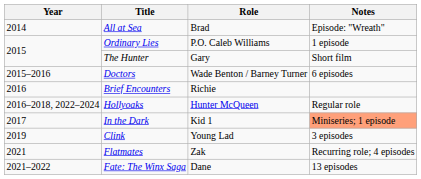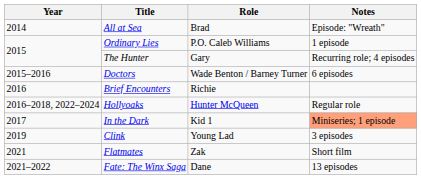The Hunter | Notes: Short film -> Recurring role; 4 episodes
Flatmates | Notes: Recurring role; 4 episodes -> Short film
